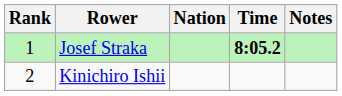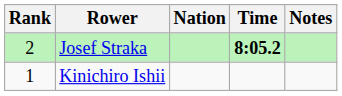Josef Straka | Rank: 1 -> 2
Kinichiro Ishii | Rank: 2 -> 1
